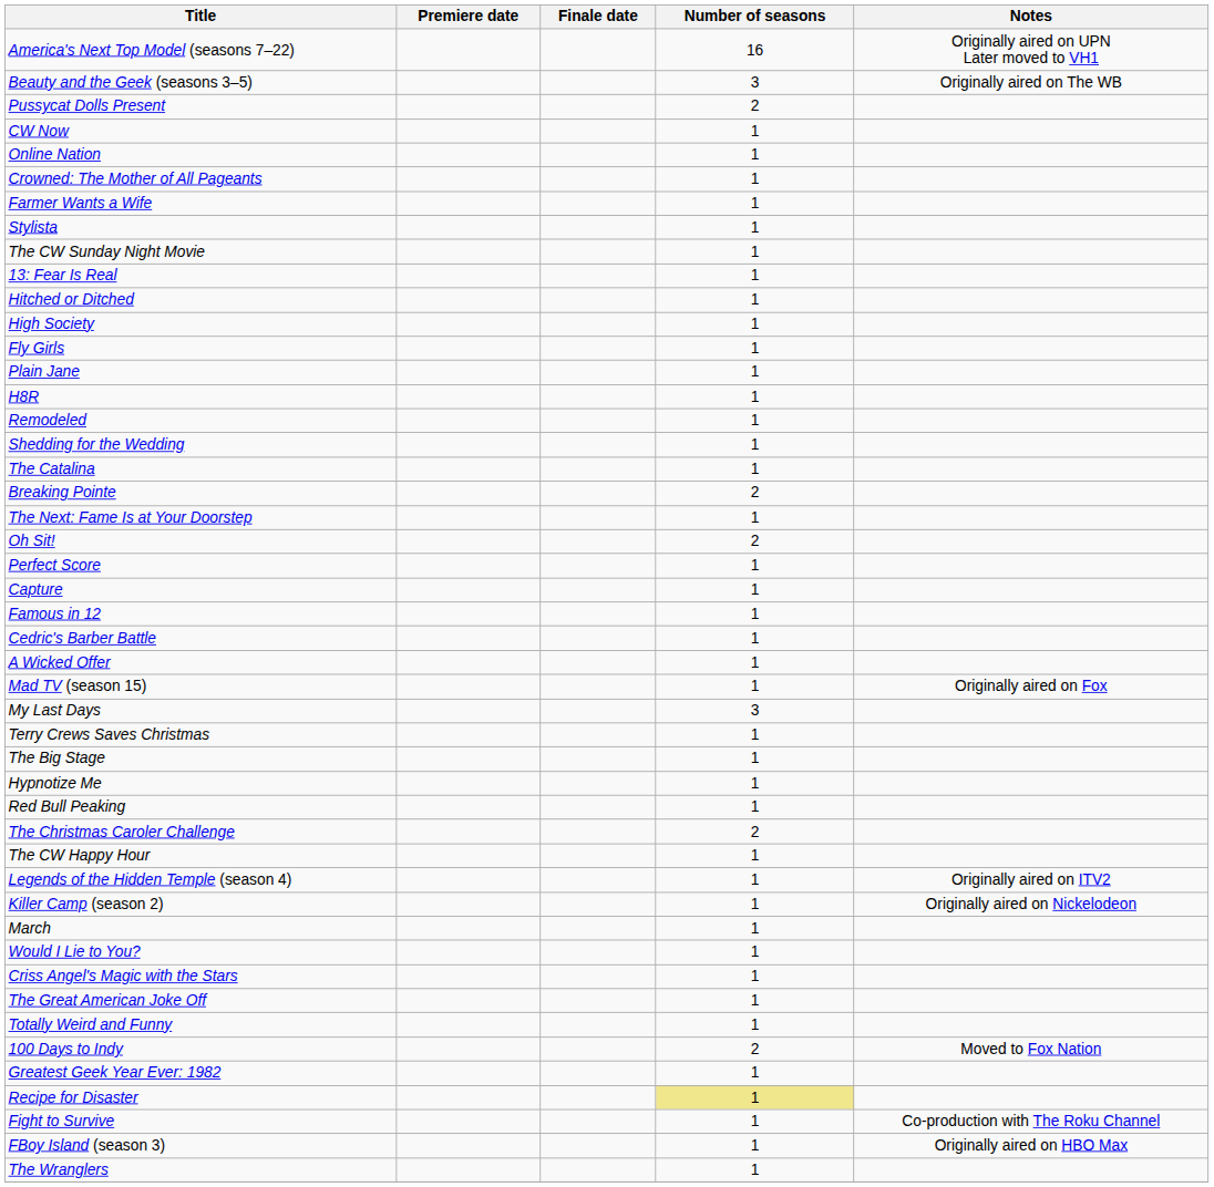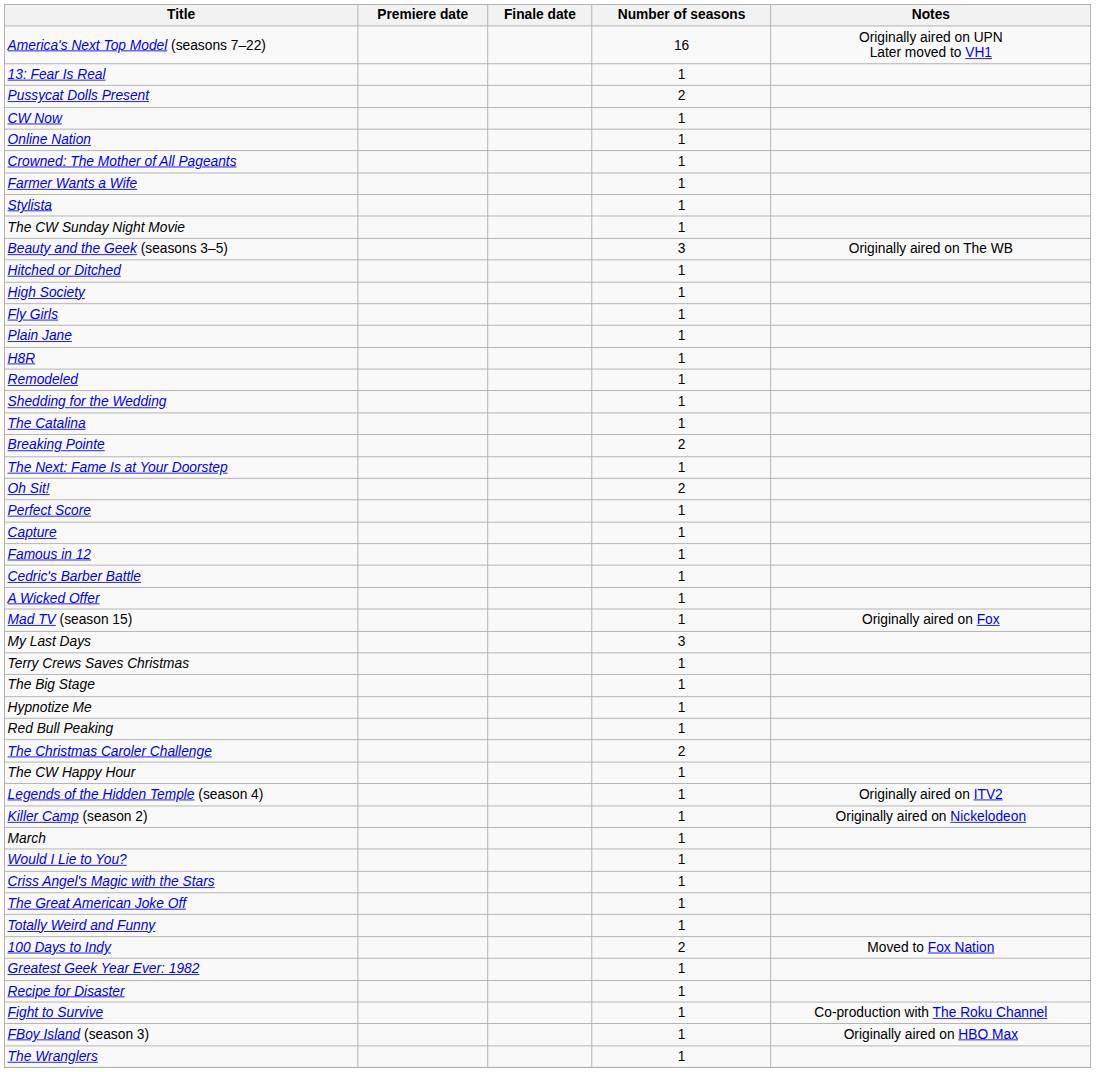rows swapped: Beauty and the Geek (seasons 3–5) <-> 13: Fear Is Real
Recipe for Disaster | Number of seasons: khaki background -> no background
